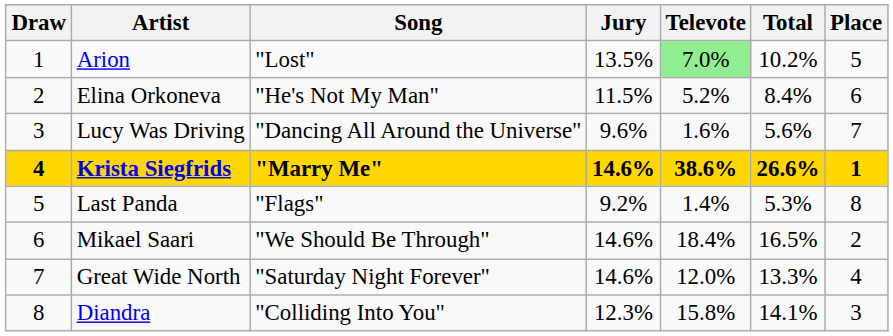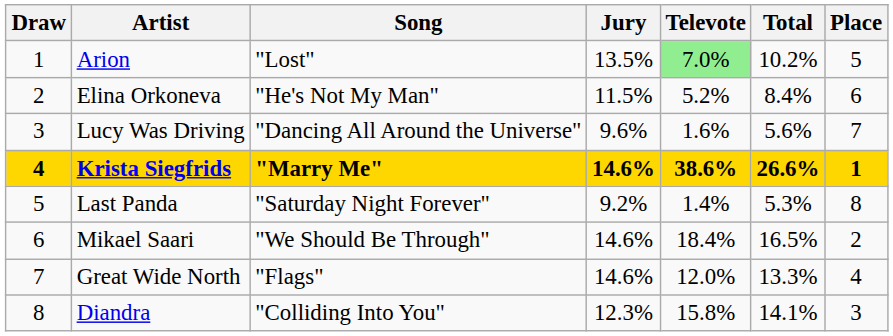Last Panda | Song: "Flags" -> "Saturday Night Forever"
Great Wide North | Song: "Saturday Night Forever" -> "Flags"
